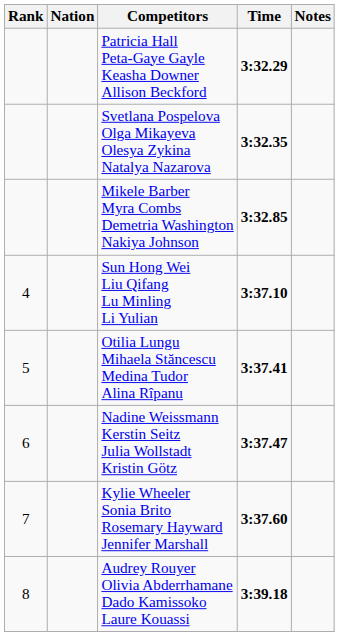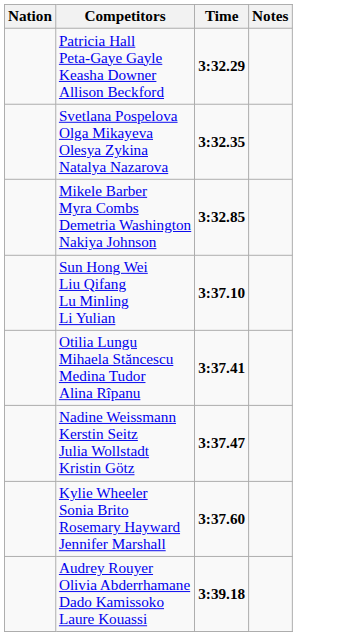- column: Rank | 4 | 5 | 6 | 7 | 8
